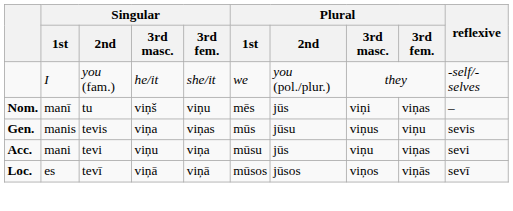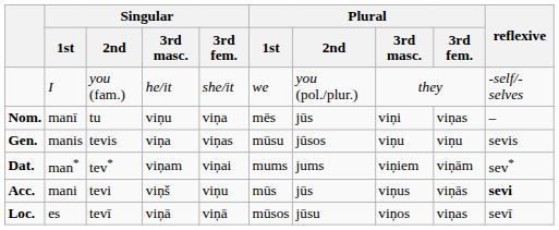Nom. | Singular / 3rd masc.: viņš -> viņu
Nom. | Singular / 3rd fem.: viņu -> viņa
Gen. | Plural / 1st: mūs -> mūsu
Gen. | Plural / 2nd: jūsu -> jūsos
Gen. | Plural / 3rd masc.: viņus -> viņu
+ row: Dat. | man* | tev* | viņam | viņai | mums | jums | viņiem | viņām | sev*
Acc. | Singular / 3rd masc.: viņu -> viņš
Acc. | Singular / 3rd fem.: viņa -> viņu
Acc. | Plural / 1st: mūsu -> mūs
Acc. | Plural / 3rd masc.: viņu -> viņus
Acc. | Plural / 3rd fem.: viņas -> viņās
Acc. | reflexive: normal -> bold
Loc. | Plural / 2nd: jūsos -> jūsu
Loc. | Plural / 3rd fem.: viņās -> viņas
